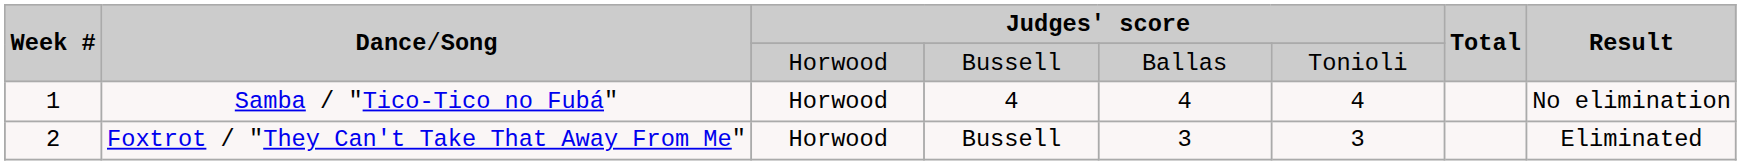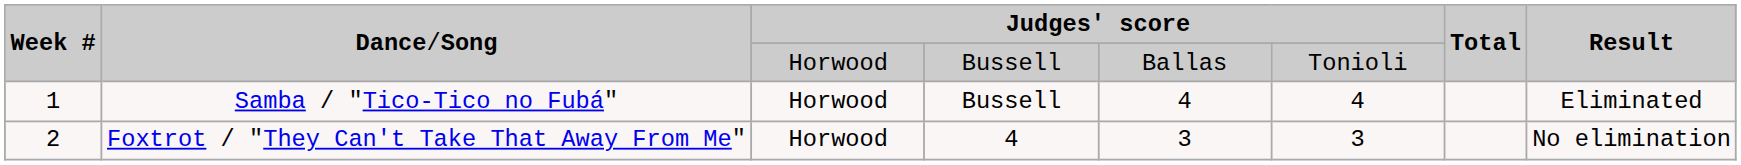Samba / "Tico-Tico no Fubá" | column 4: 4 -> Bussell
Samba / "Tico-Tico no Fubá" | column 8: No elimination -> Eliminated
Foxtrot / "They Can't Take That Away From Me" | column 4: Bussell -> 4
Foxtrot / "They Can't Take That Away From Me" | column 8: Eliminated -> No elimination
